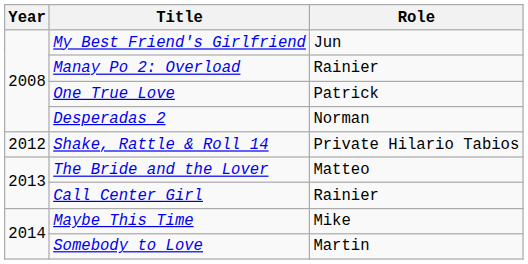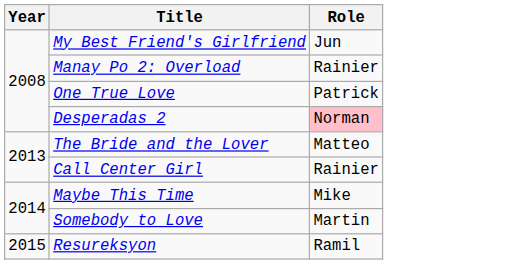Desperadas 2 | Role: no background -> pink background
- row: 2012 | Shake, Rattle & Roll 14 | Private Hilario Tabios
+ row: 2015 | Resureksyon | Ramil
